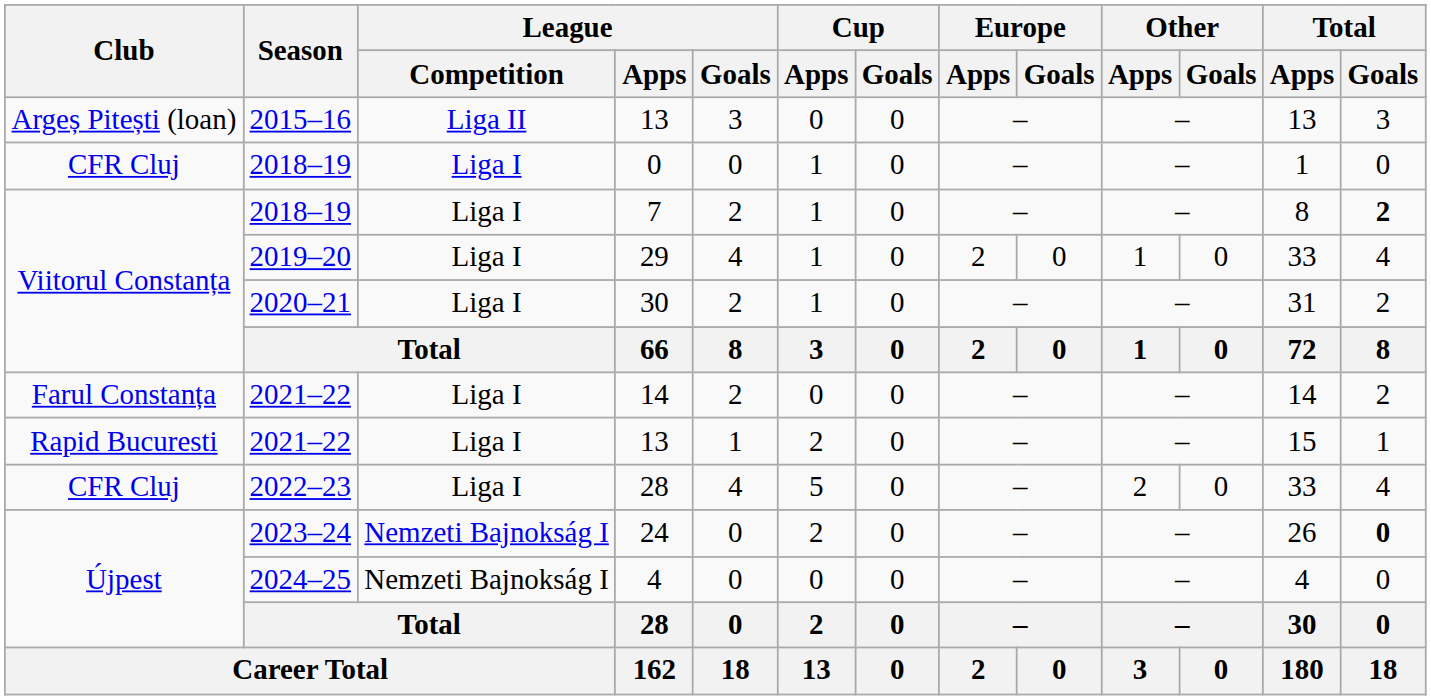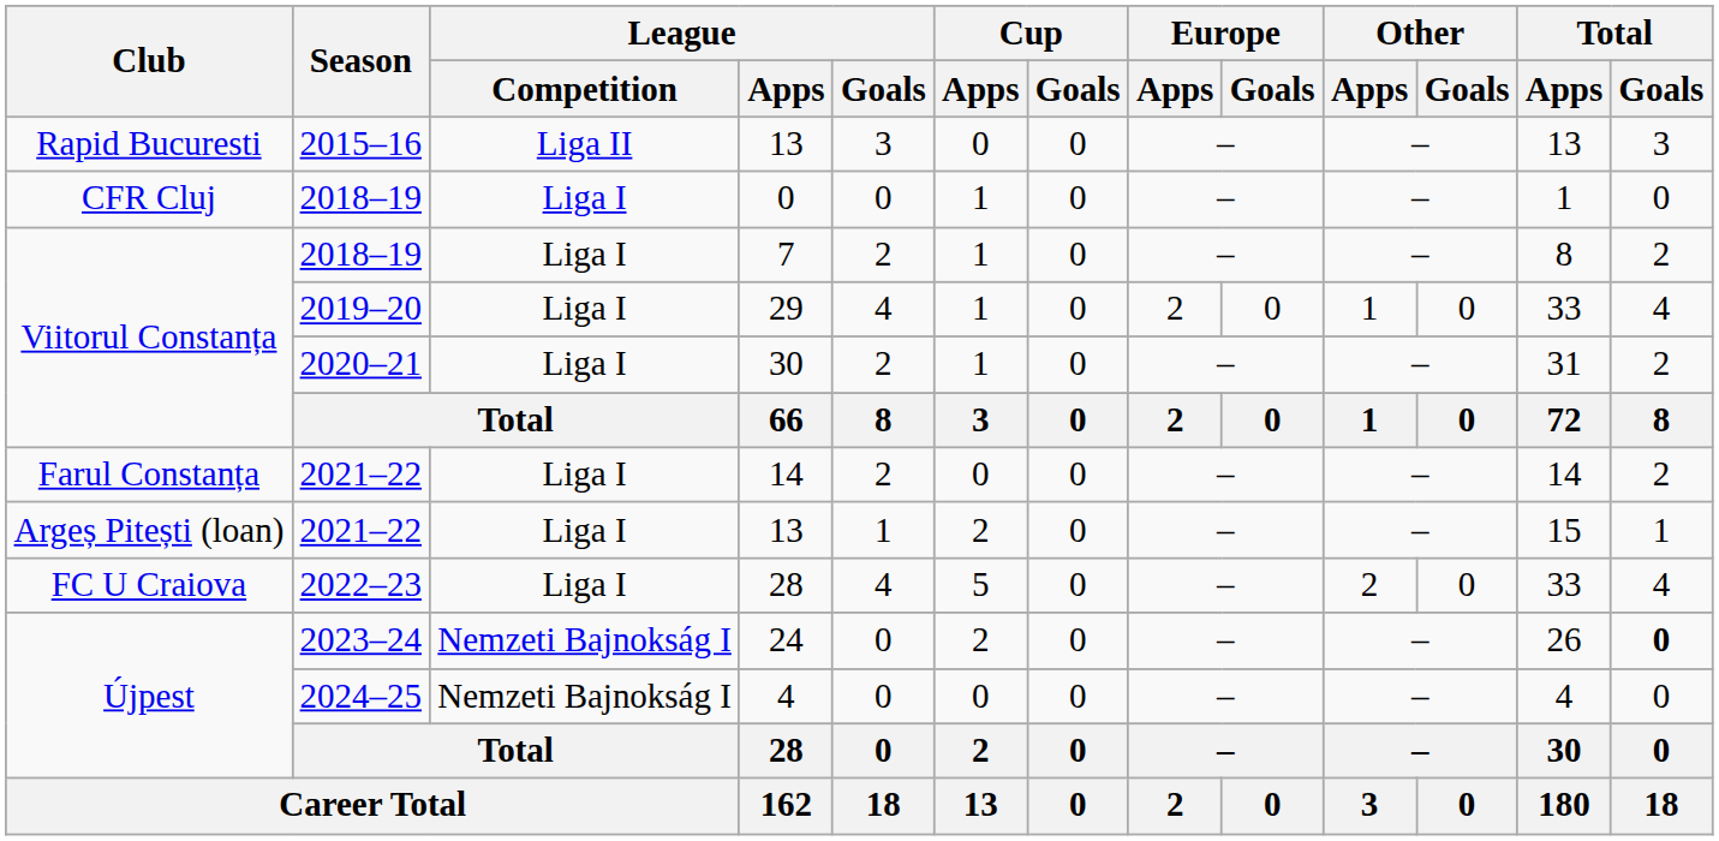2015–16 / 13 | Club: Argeș Pitești (loan) -> Rapid Bucuresti
7 | Total / Goals: bold -> normal
2021–22 / 13 | Club: Rapid Bucuresti -> Argeș Pitești (loan)
2022–23 / 28 | Club: CFR Cluj -> FC U Craiova
